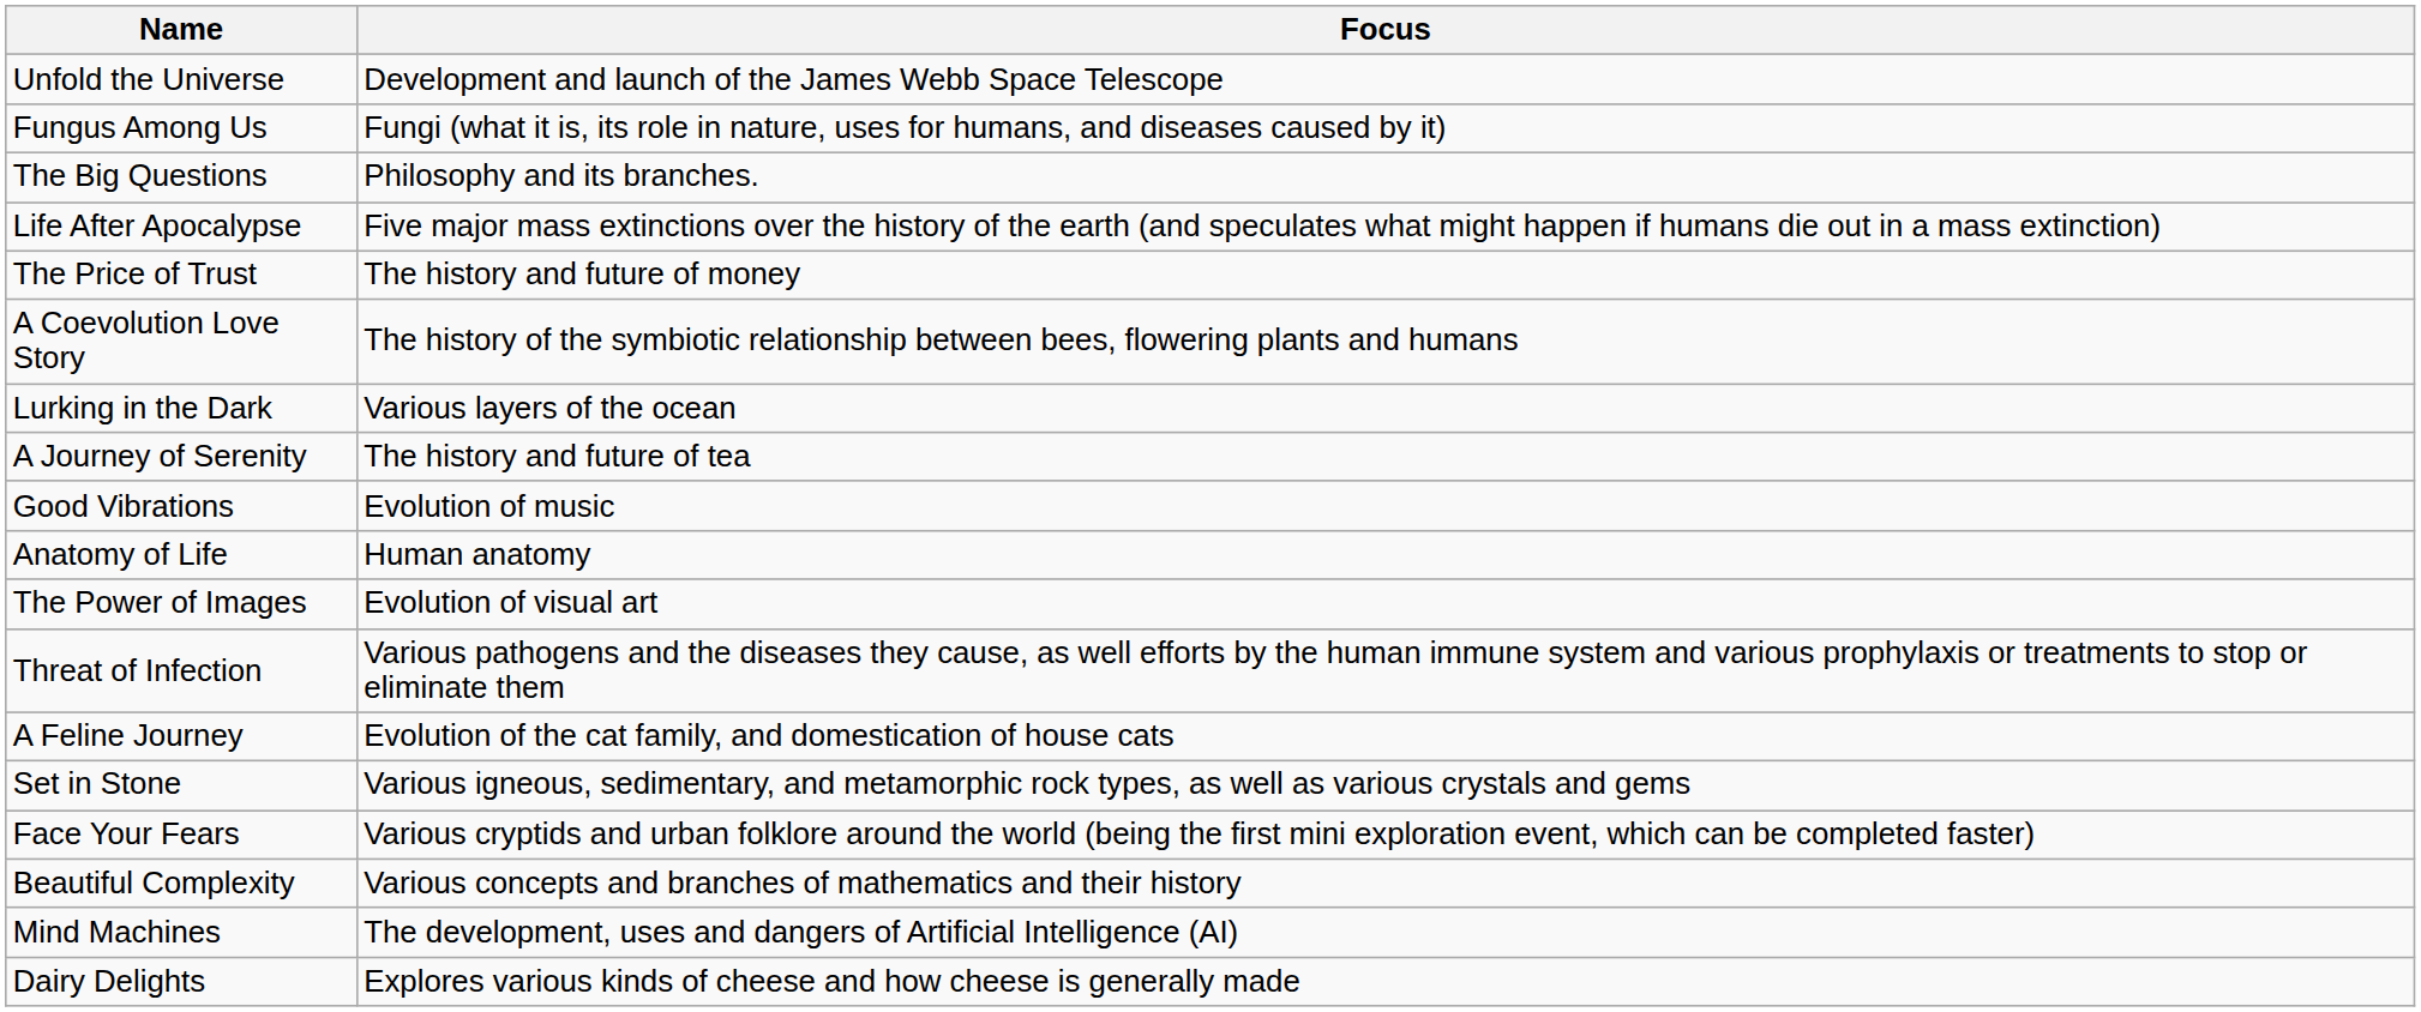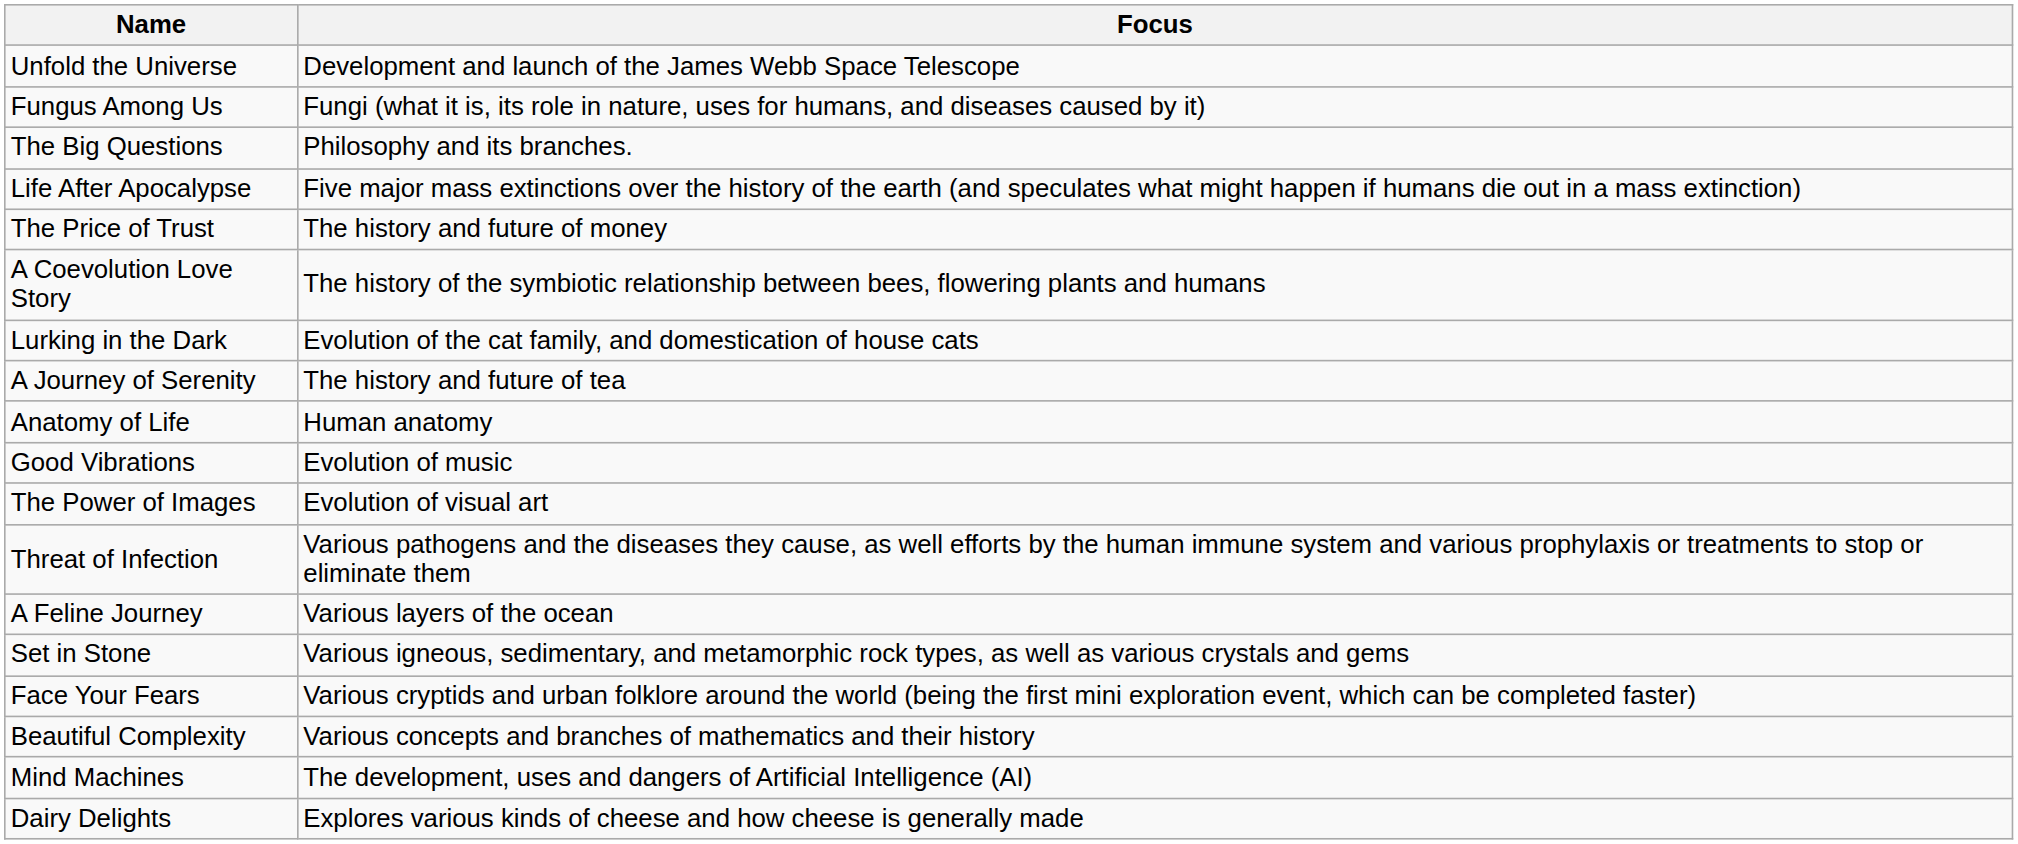Lurking in the Dark | Focus: Various layers of the ocean -> Evolution of the cat family, and domestication of house cats
rows swapped: Good Vibrations <-> Anatomy of Life
A Feline Journey | Focus: Evolution of the cat family, and domestication of house cats -> Various layers of the ocean
